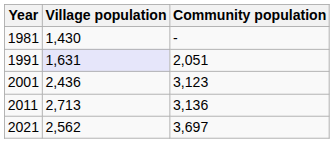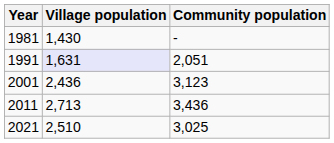2011 | Community population: 3,136 -> 3,436
2021 | Village population: 2,562 -> 2,510
2021 | Community population: 3,697 -> 3,025
